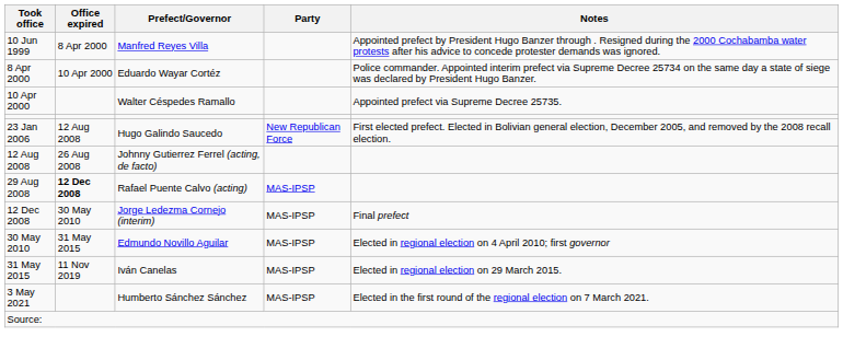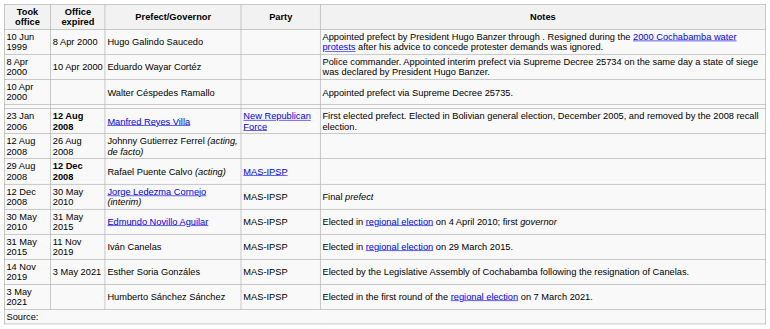10 Jun 1999 | Prefect/Governor: Manfred Reyes Villa -> Hugo Galindo Saucedo
23 Jan 2006 | Office expired: normal -> bold
23 Jan 2006 | Prefect/Governor: Hugo Galindo Saucedo -> Manfred Reyes Villa
+ row: 14 Nov 2019 | 3 May 2021 | Esther Soria Gonzáles | MAS-IPSP | Elected by the Legislative Assembly of Cochabamba following the resignation of Canelas.
